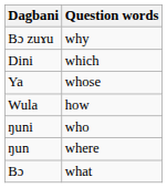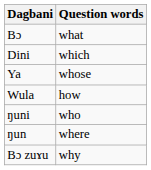rows swapped: Bɔ <-> Bɔ zuɤu
